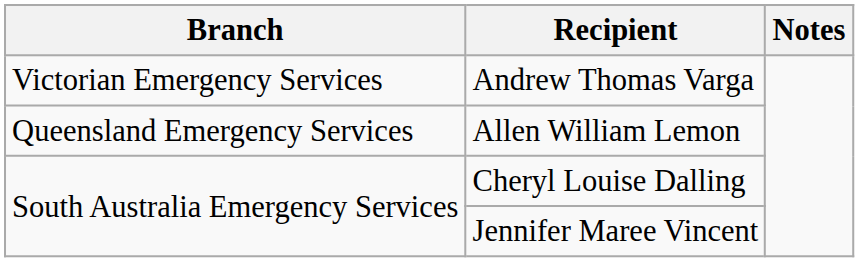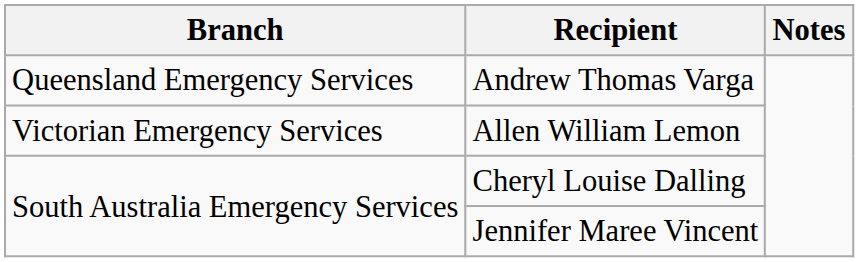Andrew Thomas Varga | Branch: Victorian Emergency Services -> Queensland Emergency Services
Allen William Lemon | Branch: Queensland Emergency Services -> Victorian Emergency Services
